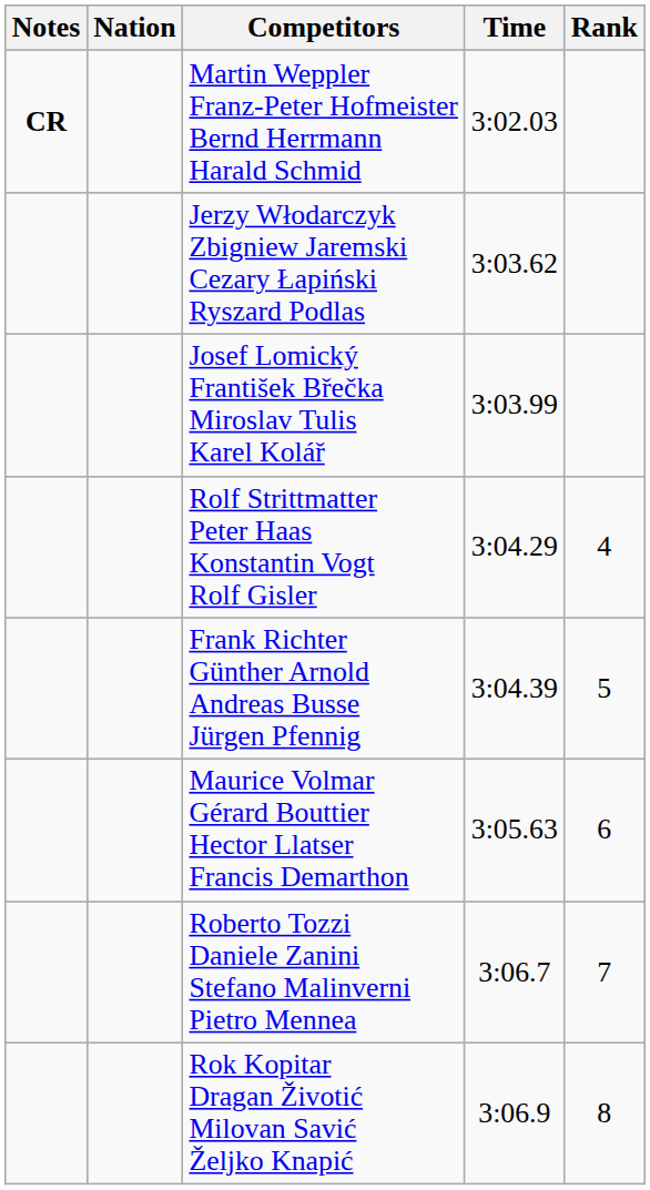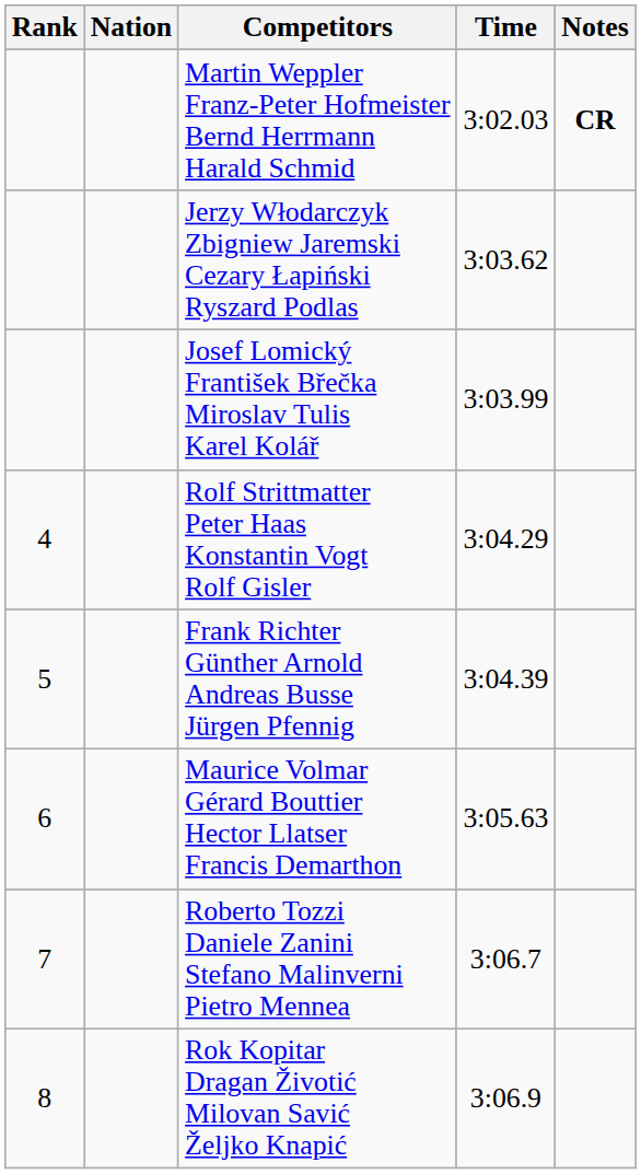columns swapped: Rank <-> Notes
